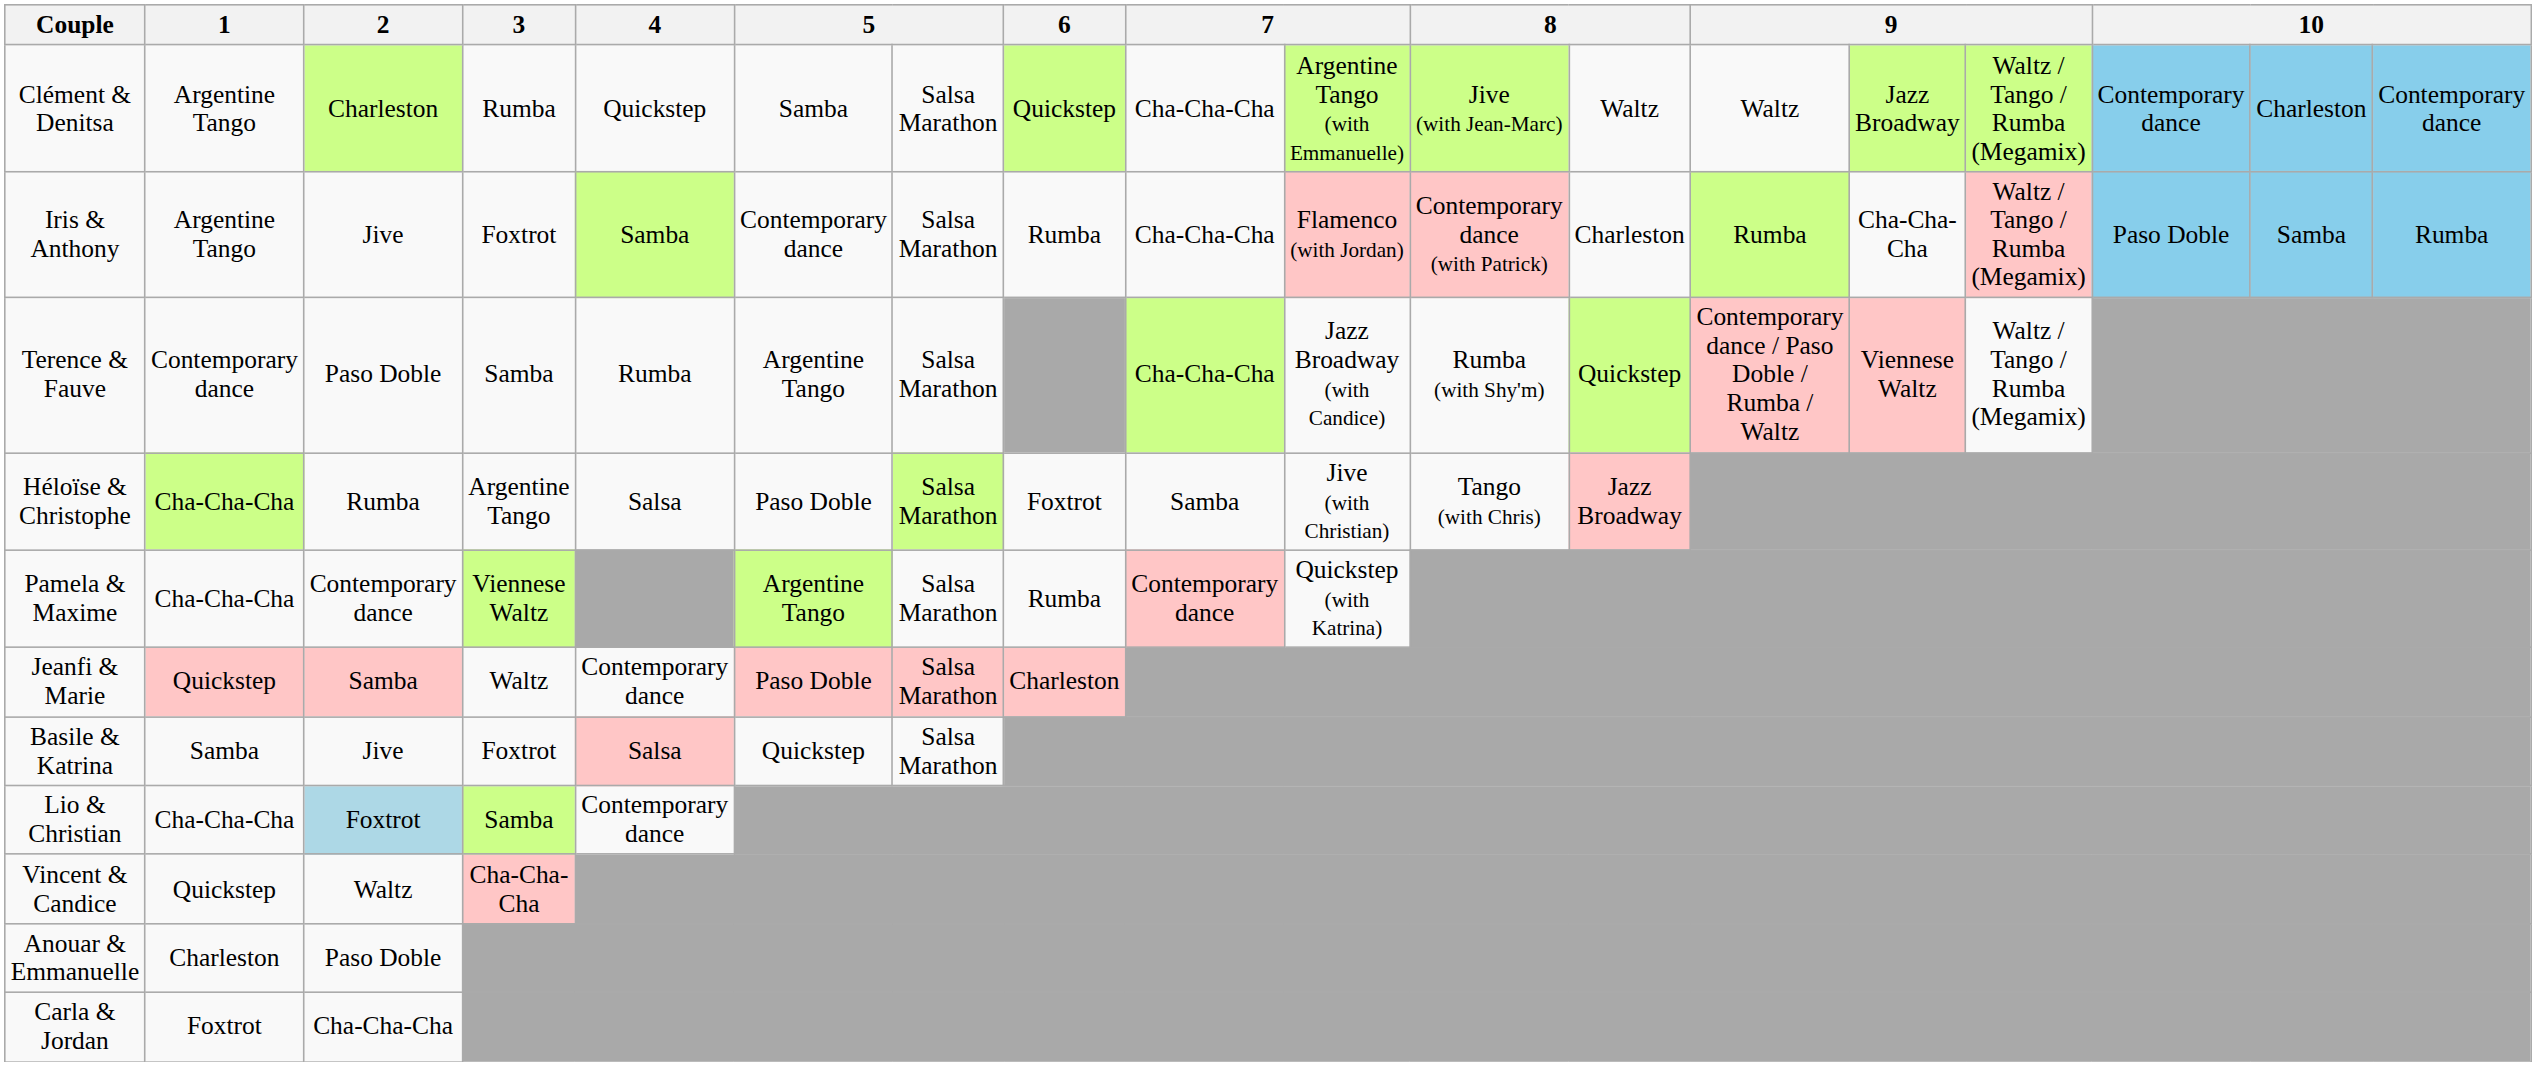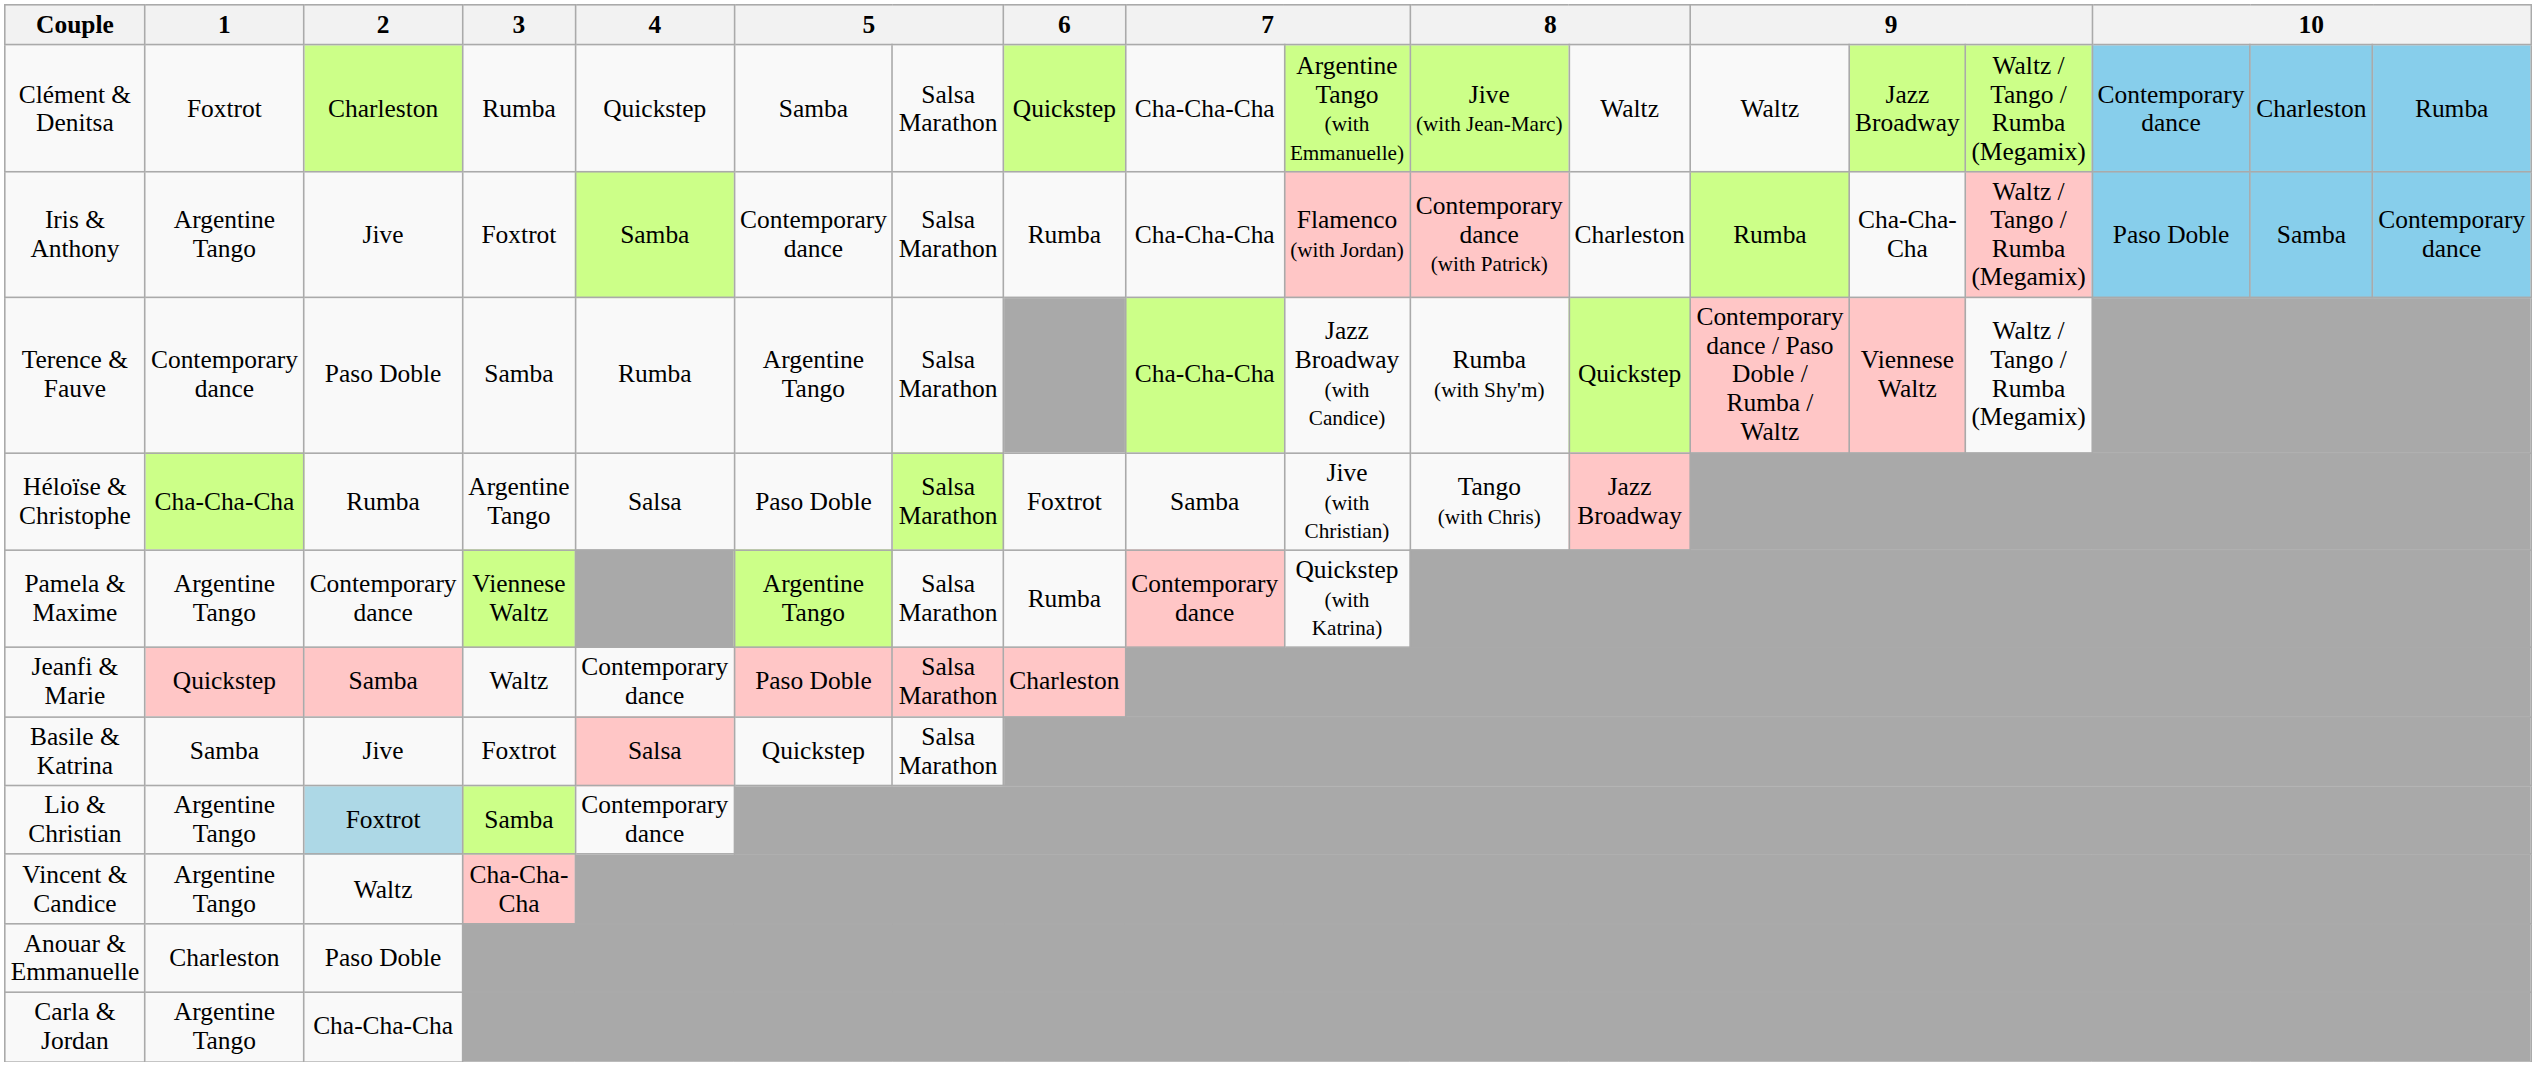Clément & Denitsa | 1: Argentine Tango -> Foxtrot
Clément & Denitsa | column 18: Contemporary dance -> Rumba
Iris & Anthony | column 18: Rumba -> Contemporary dance
Pamela & Maxime | 1: Cha-Cha-Cha -> Argentine Tango
Lio & Christian | 1: Cha-Cha-Cha -> Argentine Tango
Vincent & Candice | 1: Quickstep -> Argentine Tango
Carla & Jordan | 1: Foxtrot -> Argentine Tango
